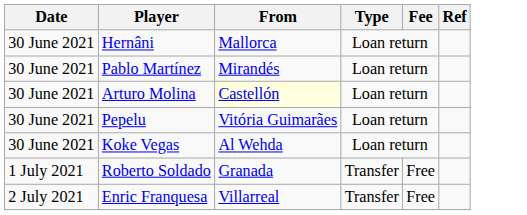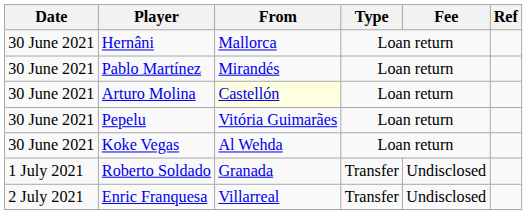Roberto Soldado | Fee: Free -> Undisclosed
Enric Franquesa | Fee: Free -> Undisclosed
